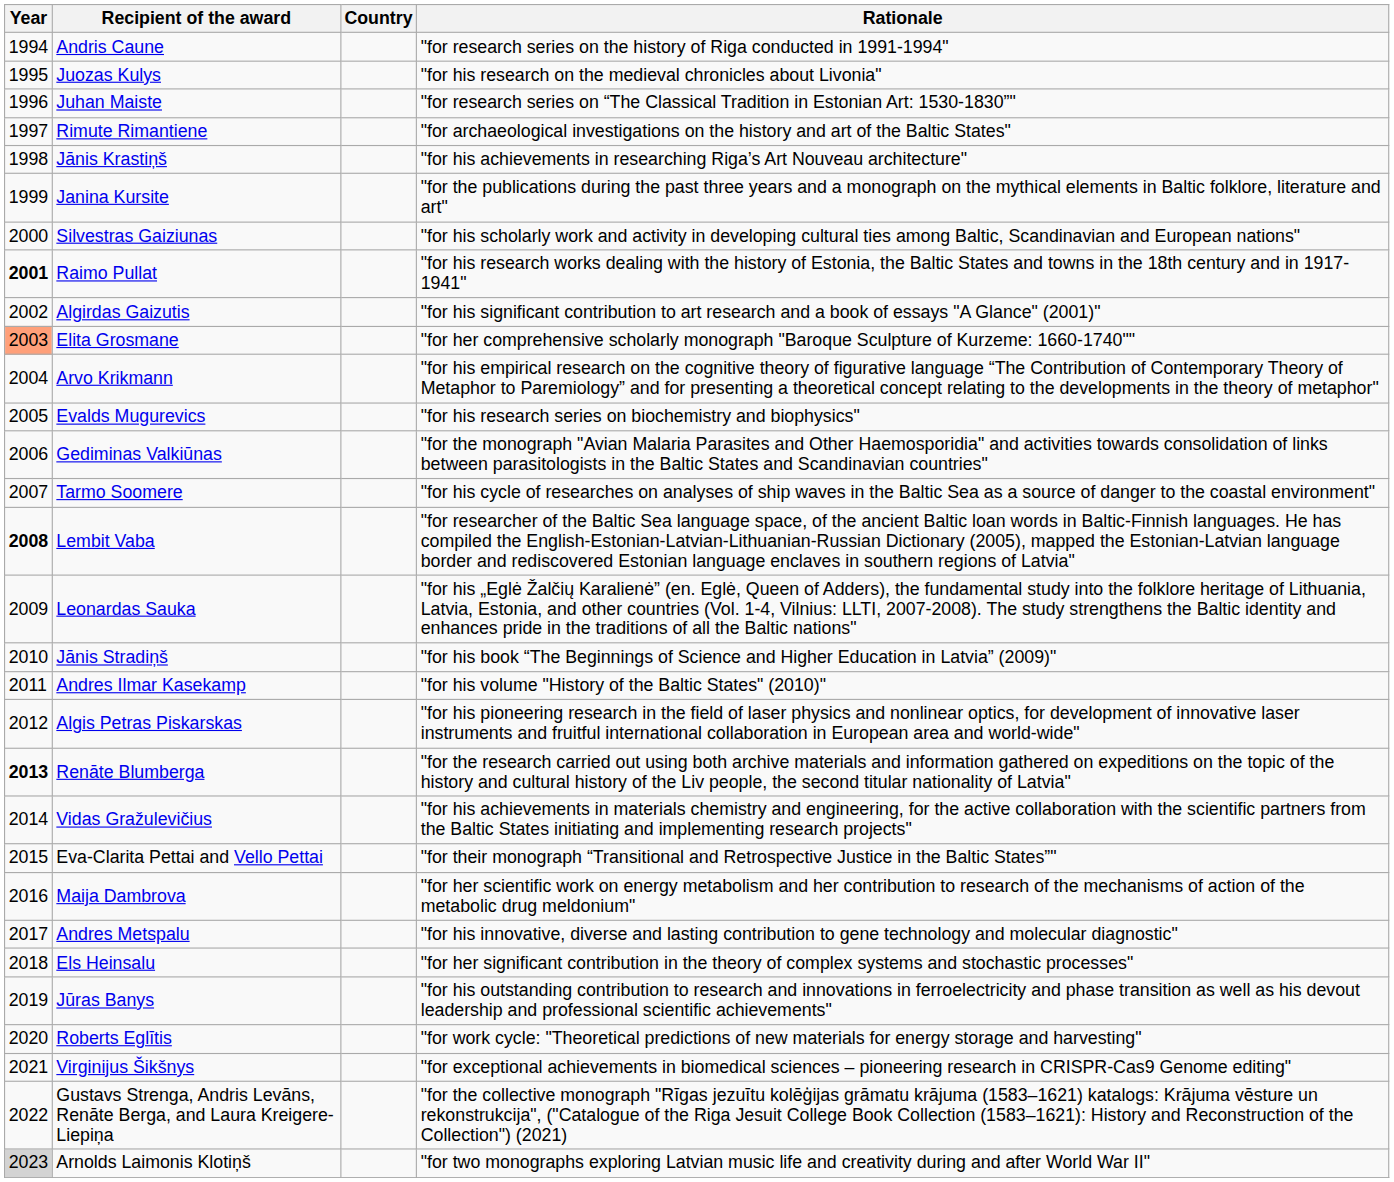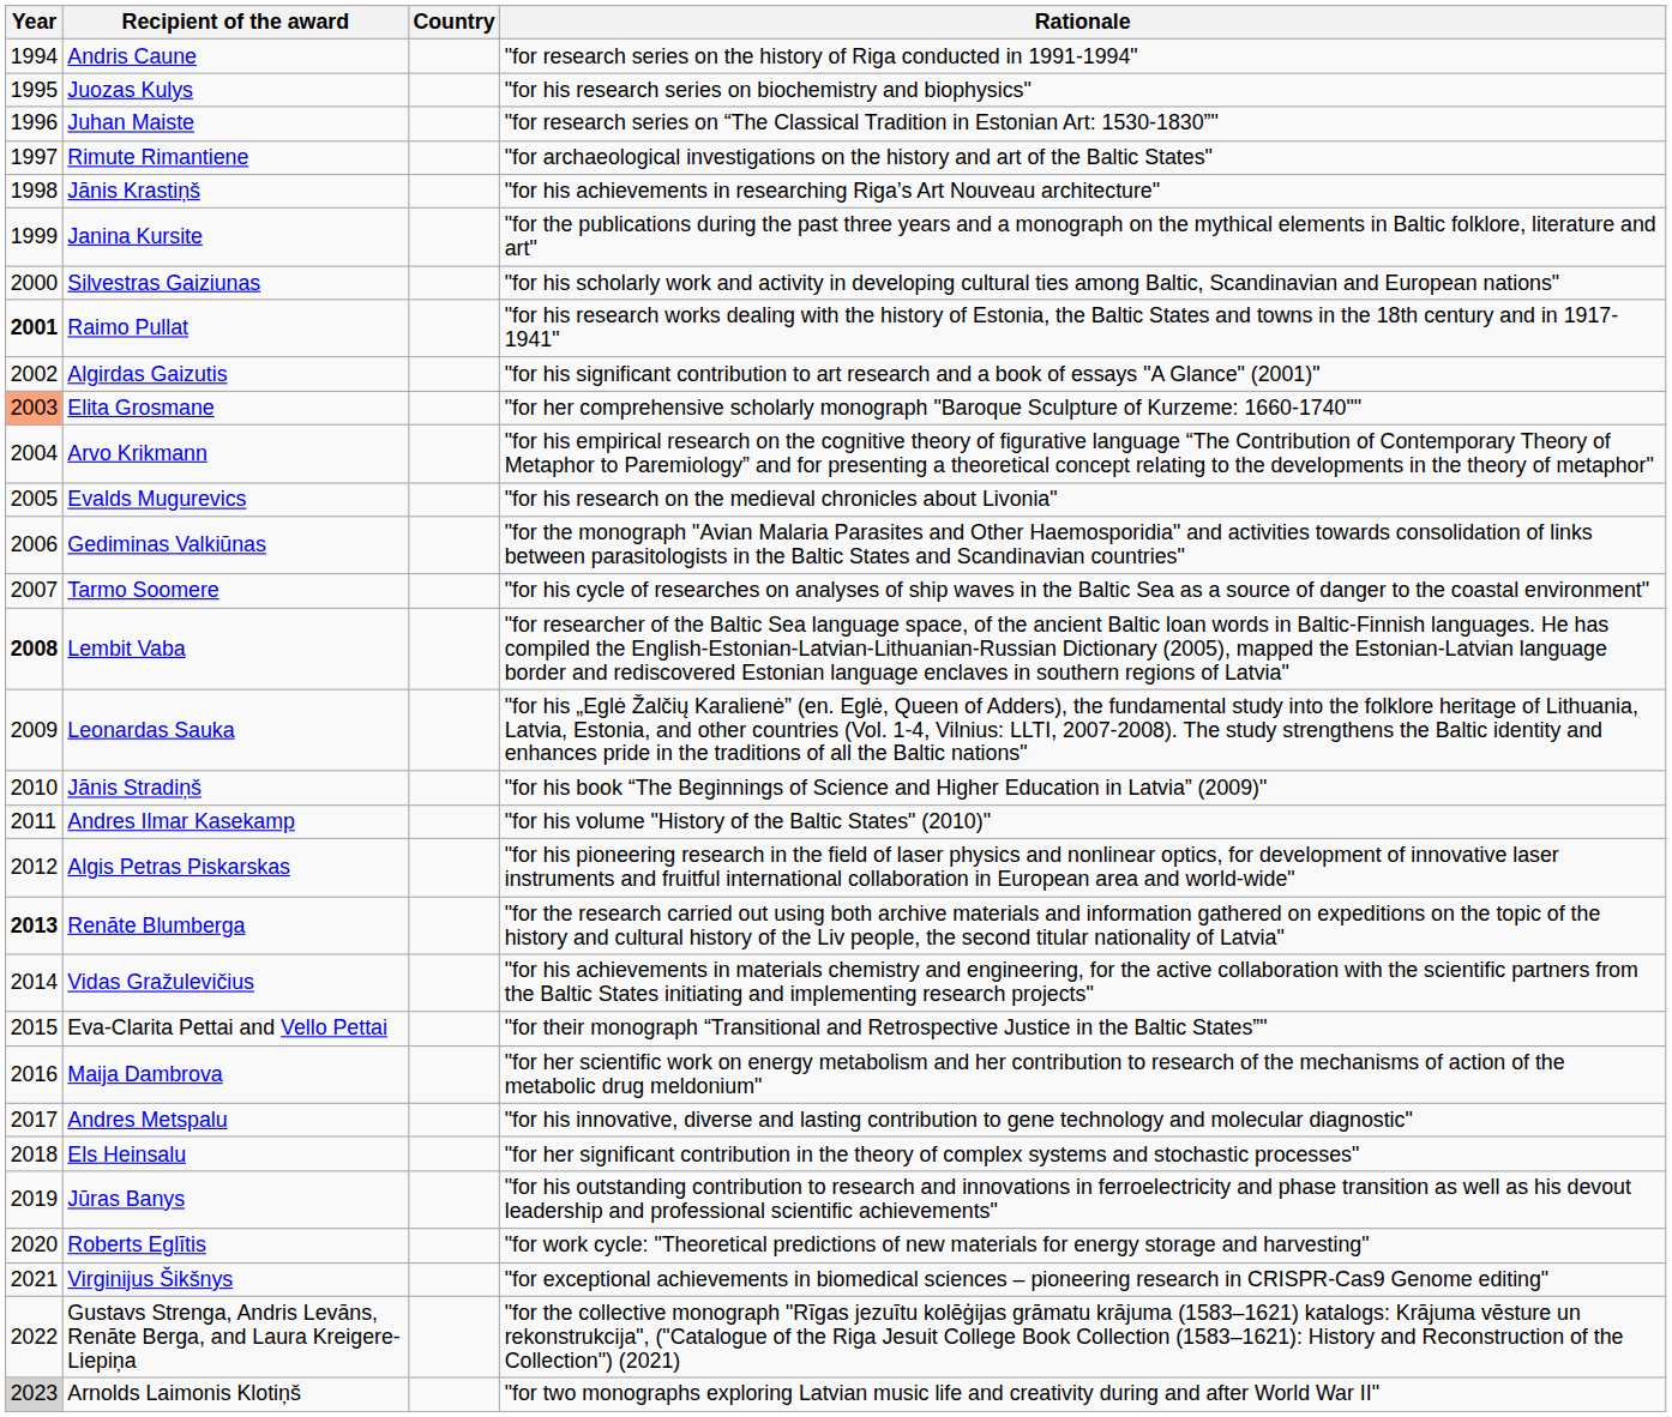Juozas Kulys | Rationale: "for his research on the medieval chronicles about Livonia" -> "for his research series on biochemistry and biophysics"
Evalds Mugurevics | Rationale: "for his research series on biochemistry and biophysics" -> "for his research on the medieval chronicles about Livonia"
